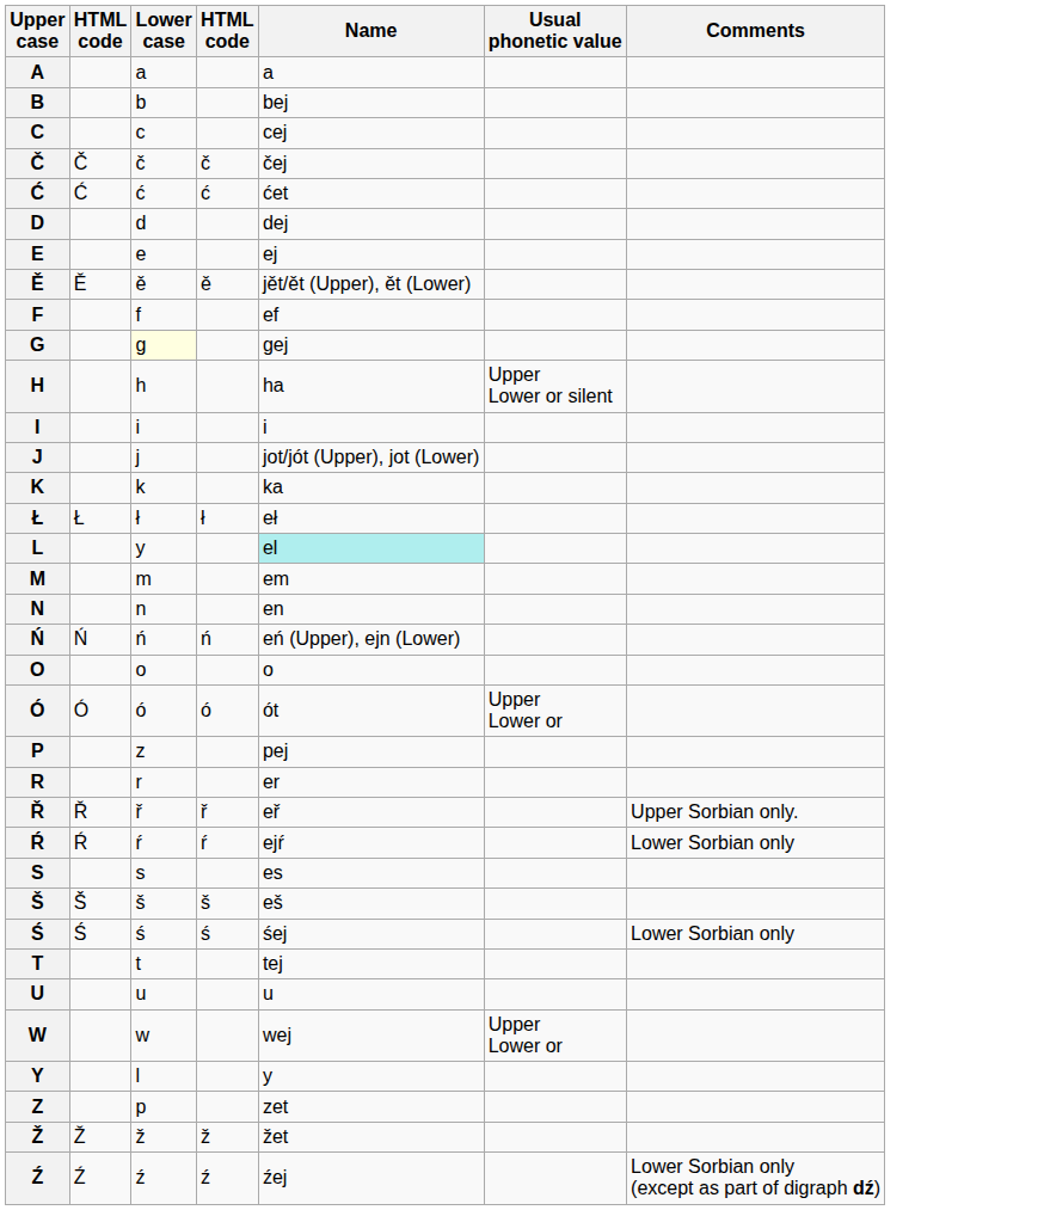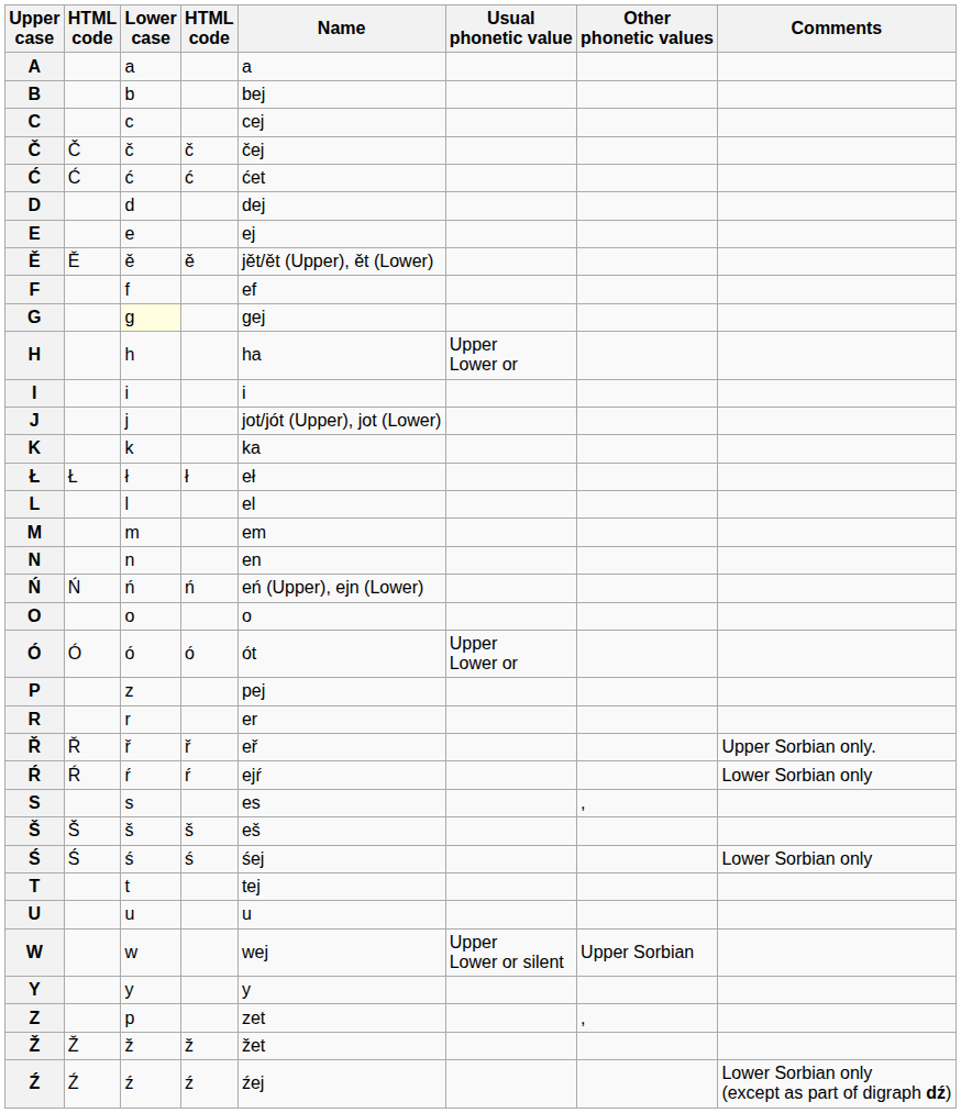+ column: Other phonetic values | , | Upper Sorbian | ,
H | Usual phonetic value: Upper Lower or silent -> Upper Lower or
L | Lower case: y -> l
L | Name: paleturquoise background -> no background
W | Usual phonetic value: Upper Lower or -> Upper Lower or silent
Y | Lower case: l -> y
